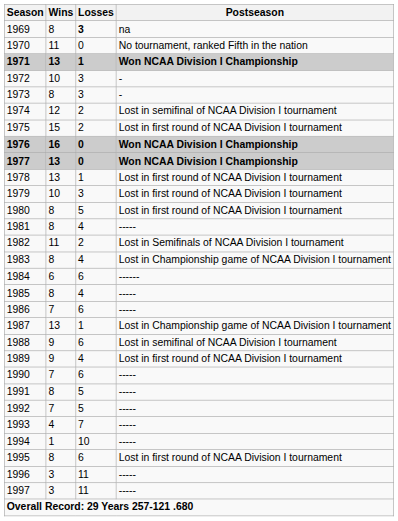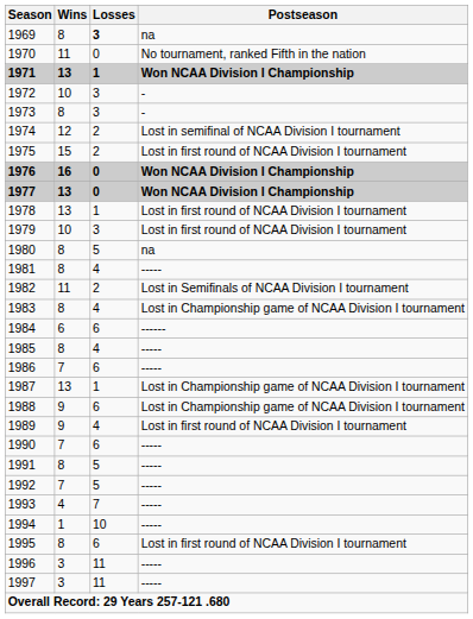1980 | Postseason: Lost in first round of NCAA Division I tournament -> na
1988 | Postseason: Lost in semifinal of NCAA Division I tournament -> Lost in Championship game of NCAA Division I tournament
